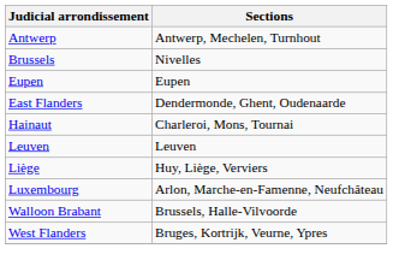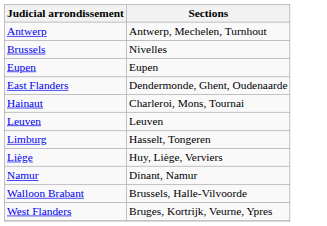+ row: Limburg | Hasselt, Tongeren
- row: Luxembourg | Arlon, Marche-en-Famenne, Neufchâteau
+ row: Namur | Dinant, Namur
